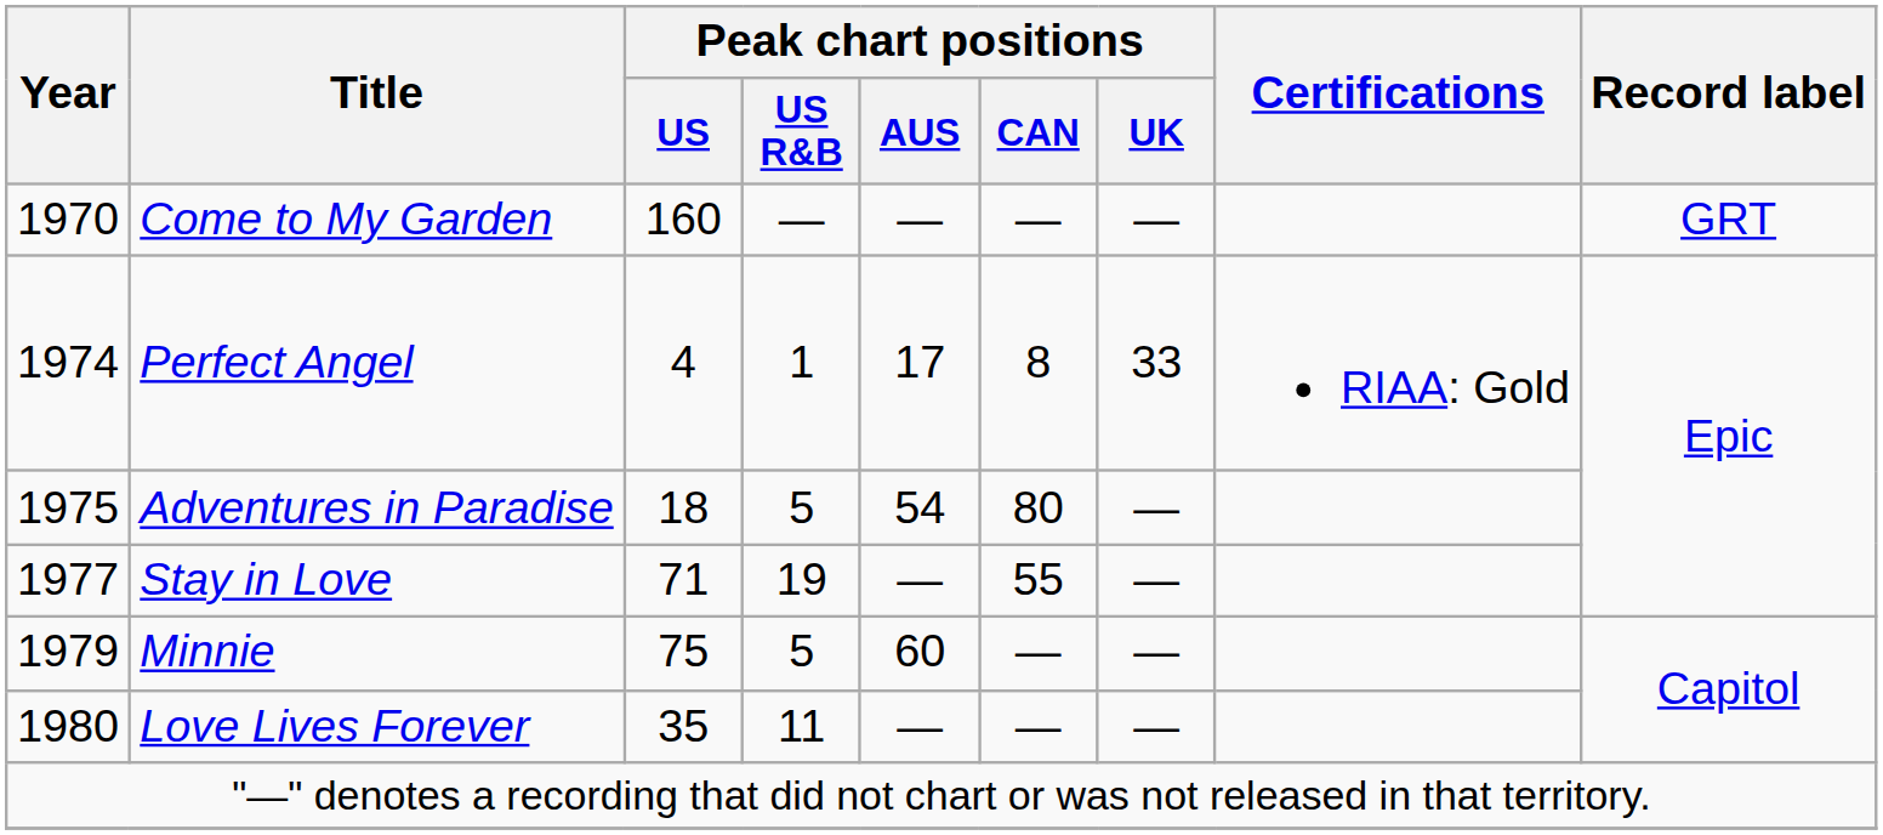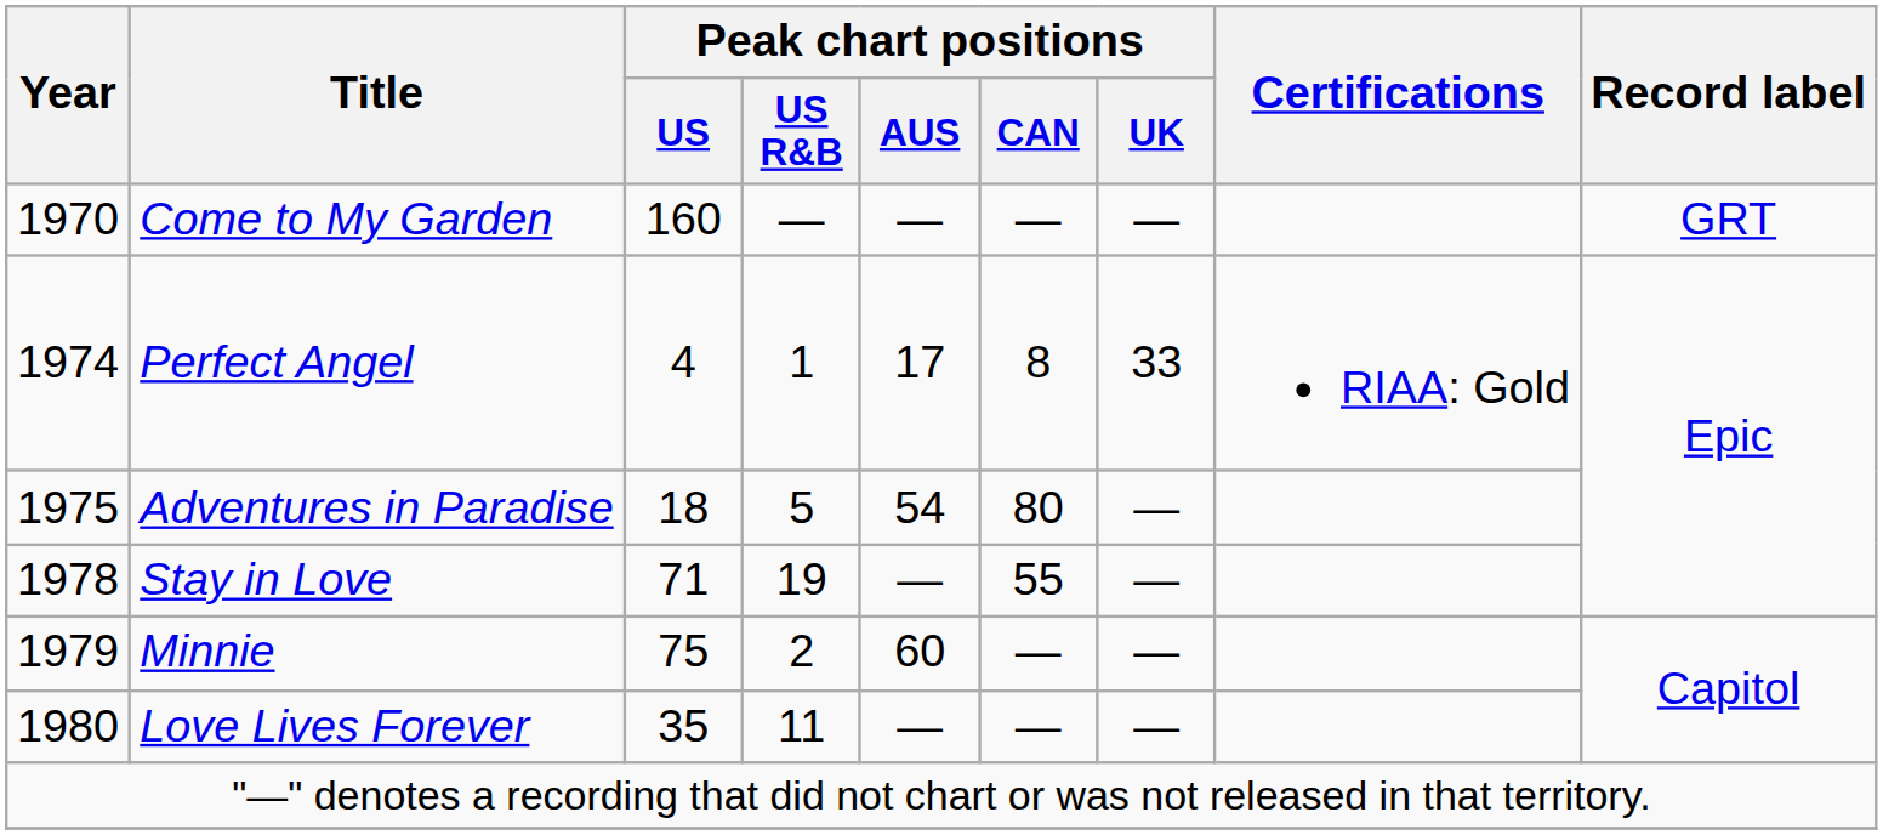Stay in Love | Year: 1977 -> 1978
Minnie | Peak chart positions / US R&B: 5 -> 2
